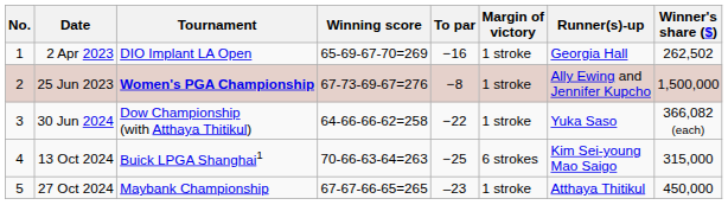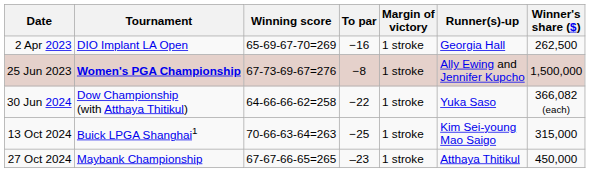- column: No. | 1 | 2 | 3 | 4 | 5
2 Apr 2023 | Winner's share ($): 262,502 -> 262,500
13 Oct 2024 | Margin of victory: 6 strokes -> 1 stroke
